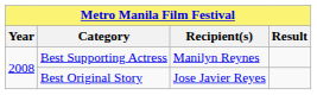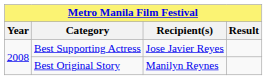Best Supporting Actress | Recipient(s): Manilyn Reynes -> Jose Javier Reyes
Best Original Story | Recipient(s): Jose Javier Reyes -> Manilyn Reynes
